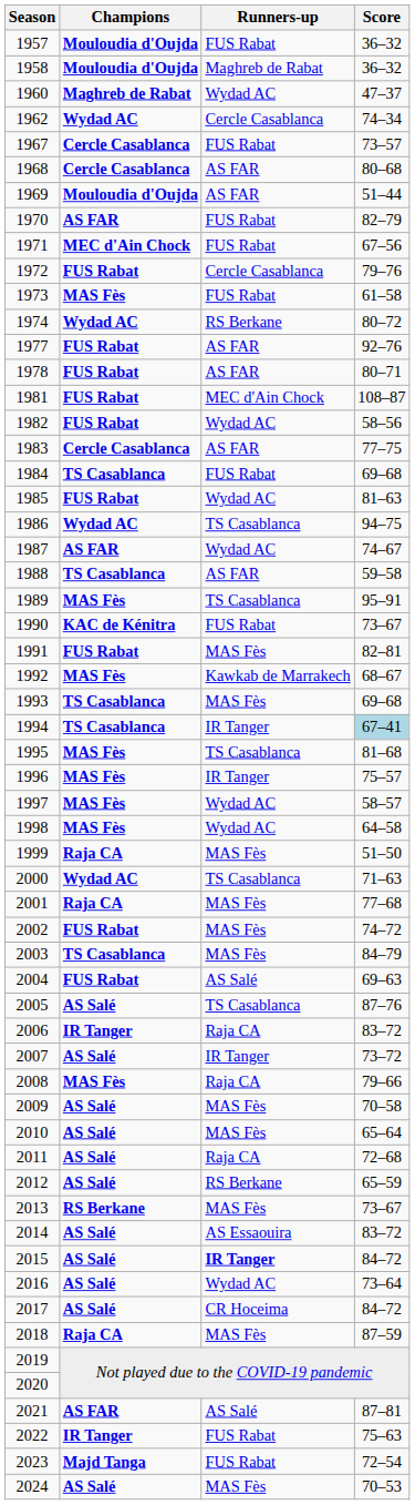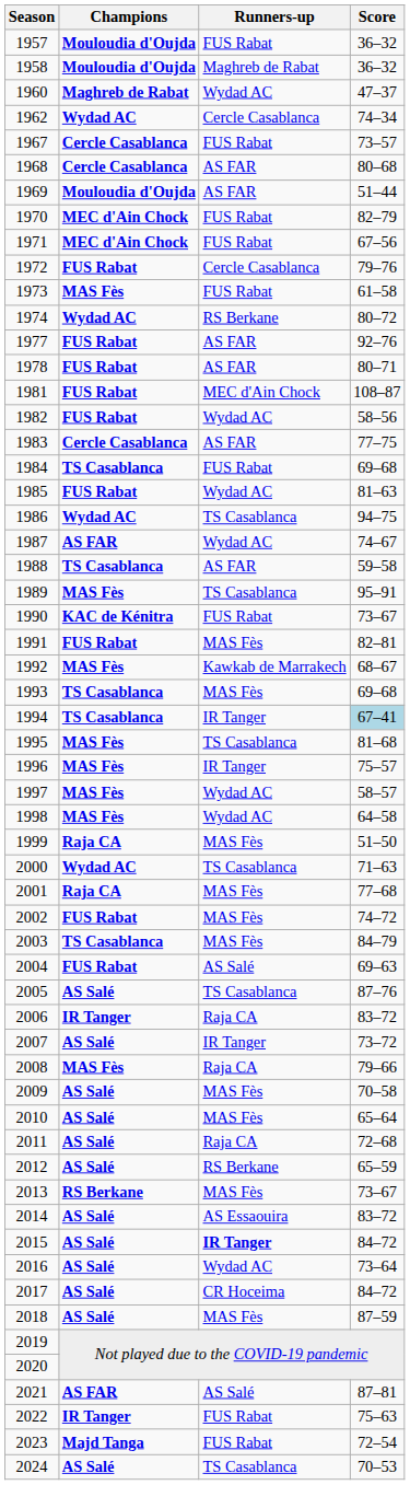1970 | Champions: AS FAR -> MEC d'Ain Chock
2018 | Champions: Raja CA -> AS Salé
2024 | Runners-up: MAS Fès -> TS Casablanca
